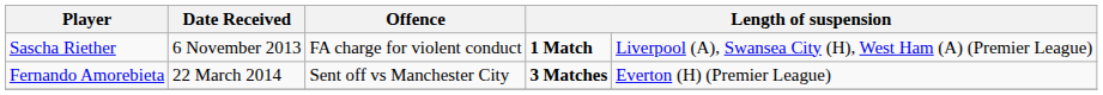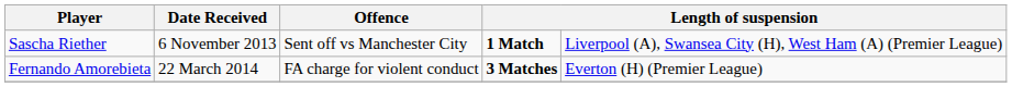Sascha Riether | Offence: FA charge for violent conduct -> Sent off vs Manchester City
Fernando Amorebieta | Offence: Sent off vs Manchester City -> FA charge for violent conduct
